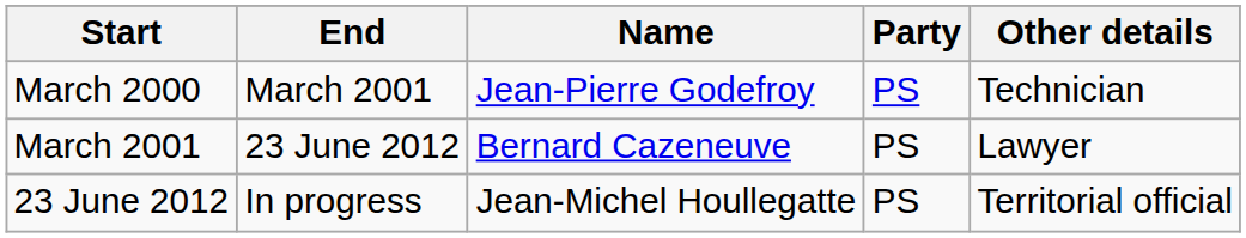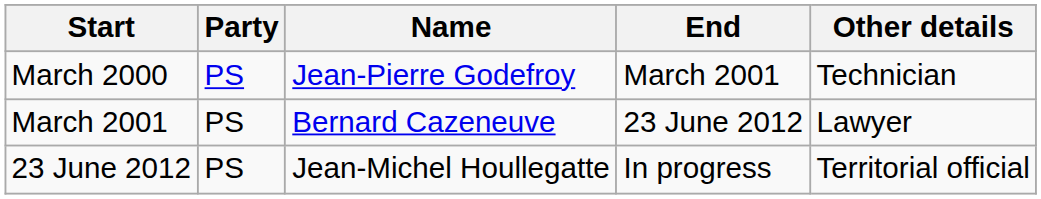columns swapped: End <-> Party
